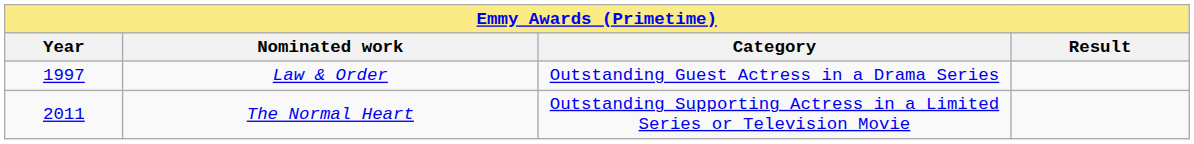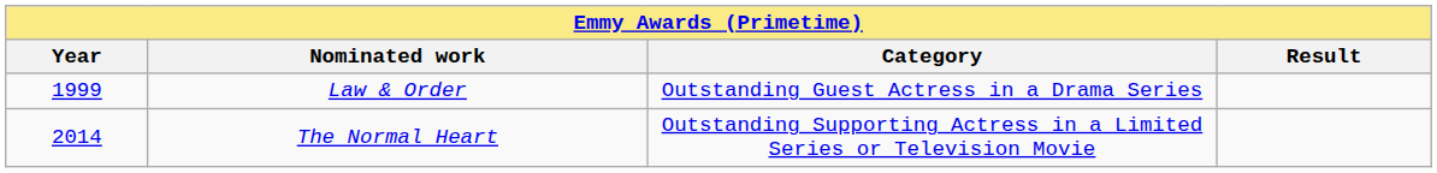Law & Order | Year: 1997 -> 1999
The Normal Heart | Year: 2011 -> 2014
